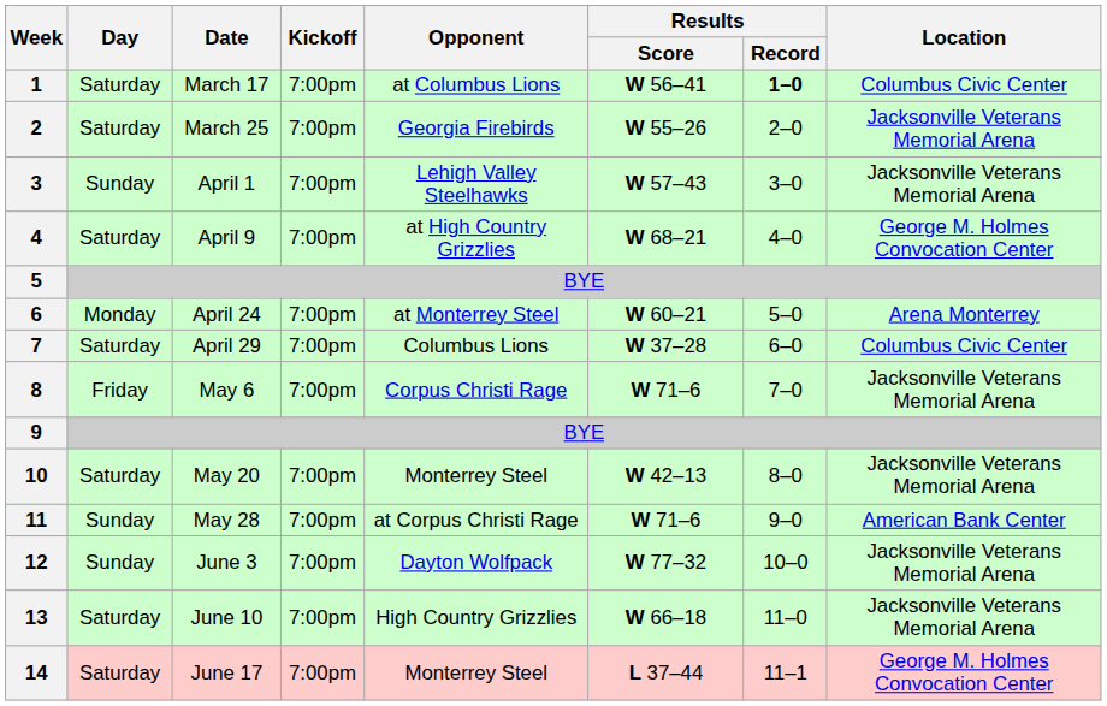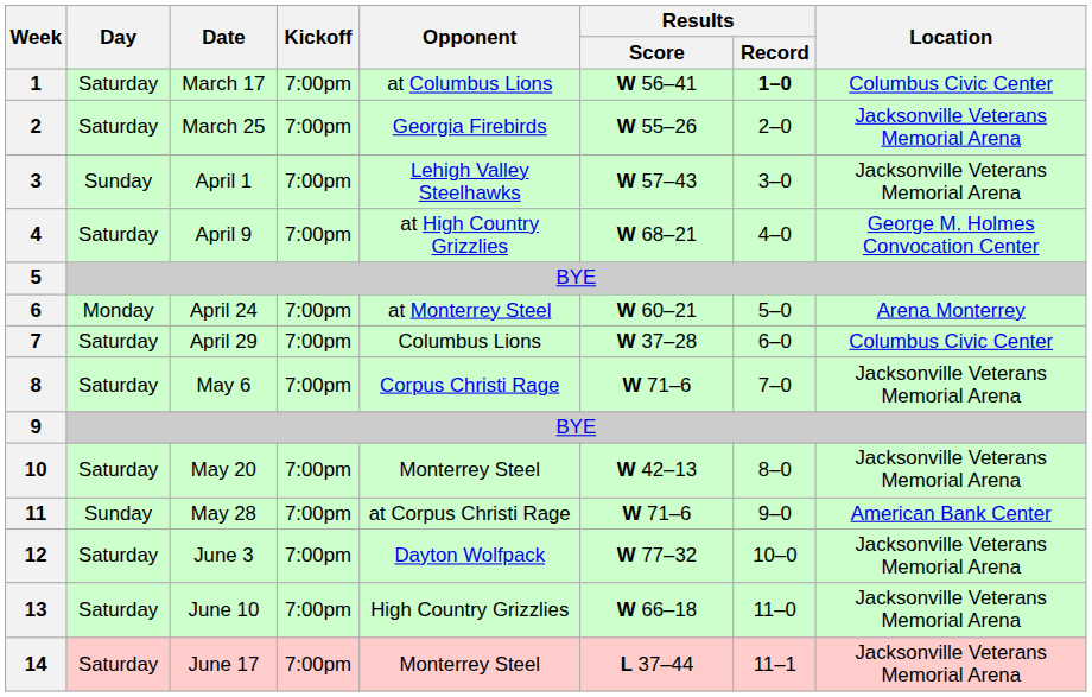8 | Day: Friday -> Saturday
12 | Day: Sunday -> Saturday
14 | Location: George M. Holmes Convocation Center -> Jacksonville Veterans Memorial Arena
